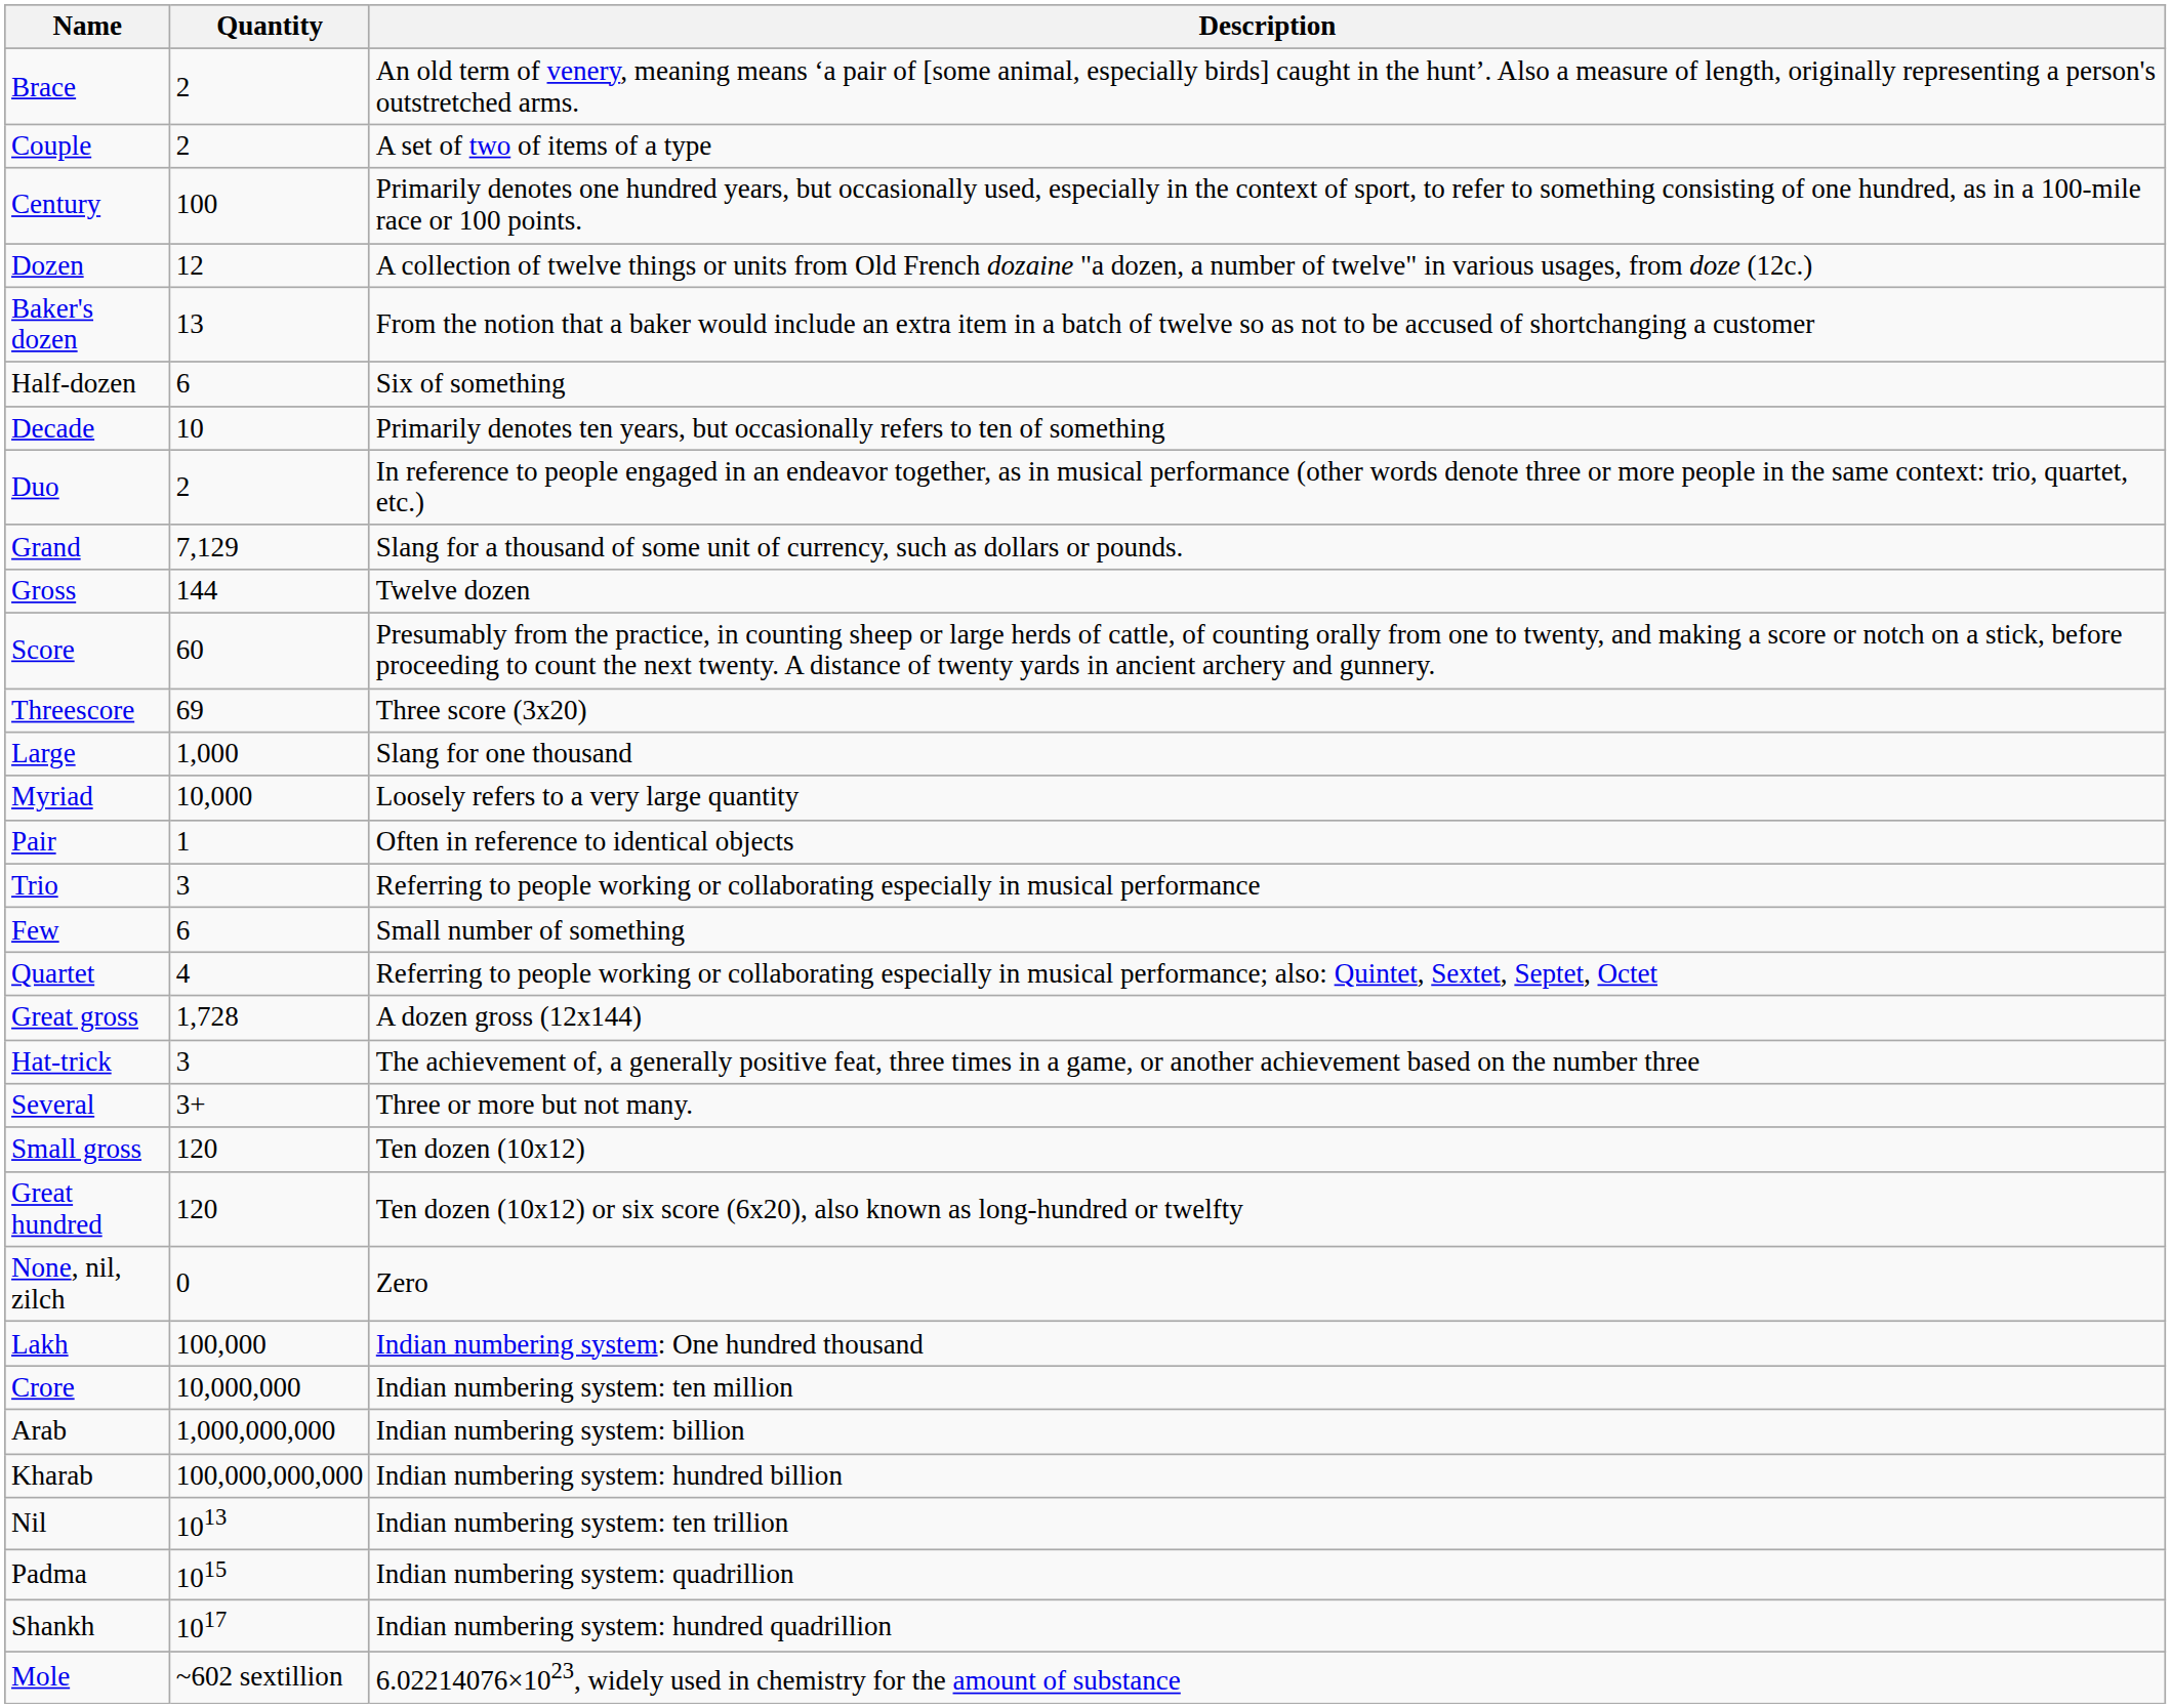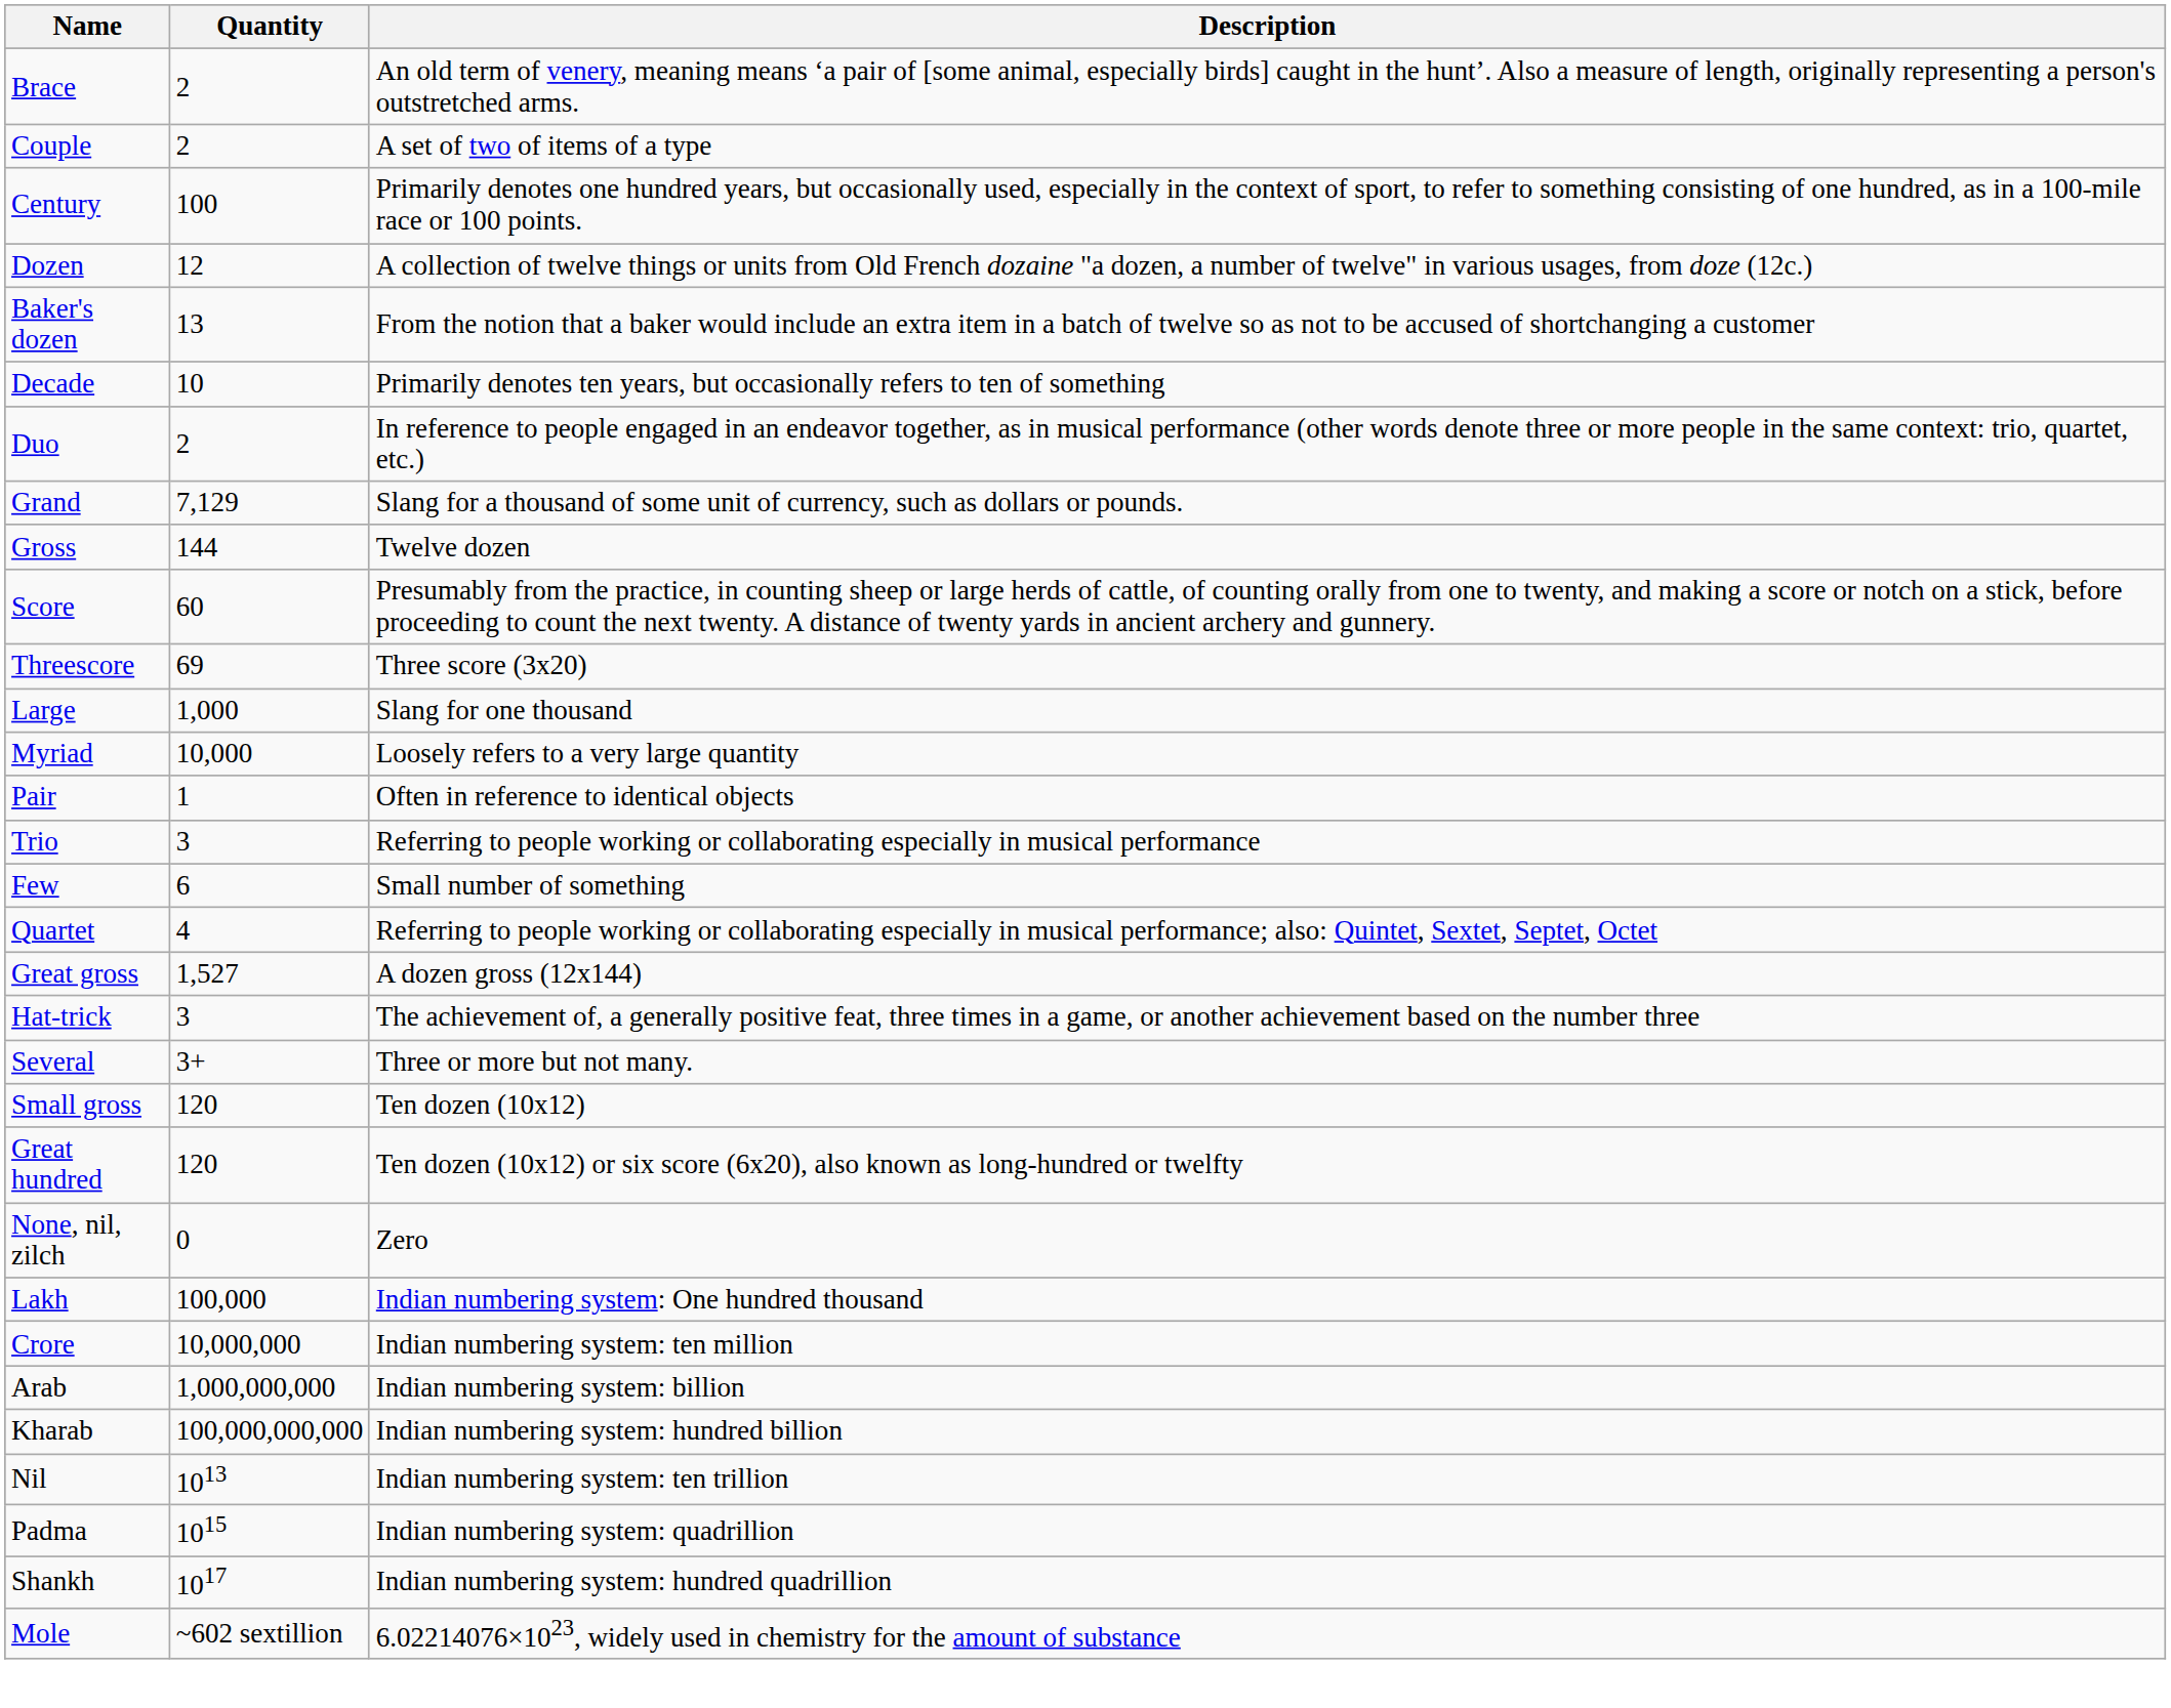- row: Half-dozen | 6 | Six of something
Great gross | Quantity: 1,728 -> 1,527
